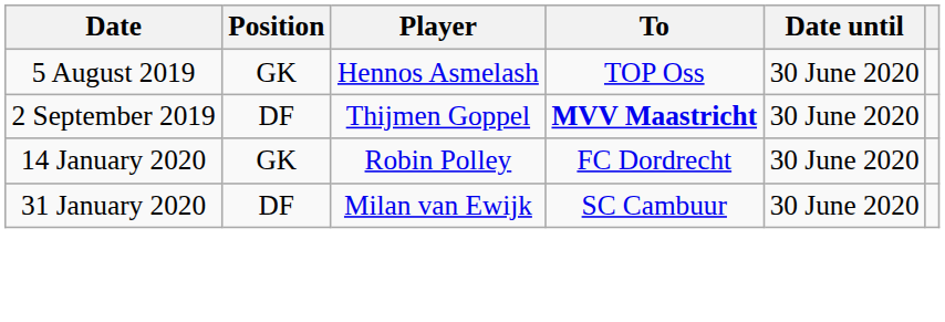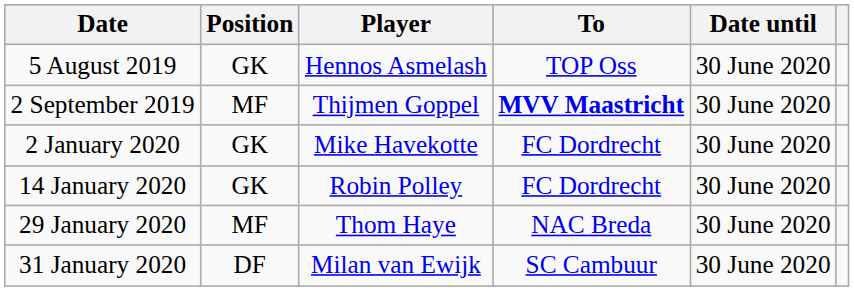2 September 2019 | Position: DF -> MF
+ row: 2 January 2020 | GK | Mike Havekotte | FC Dordrecht | 30 June 2020
+ row: 29 January 2020 | MF | Thom Haye | NAC Breda | 30 June 2020
